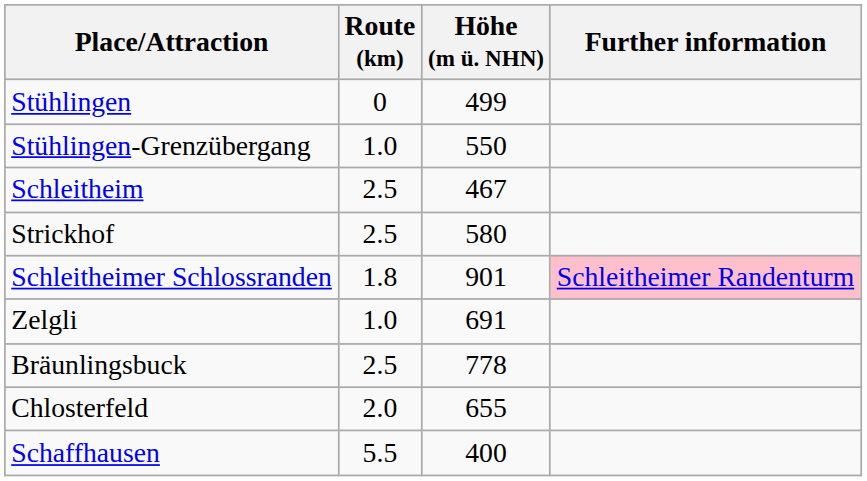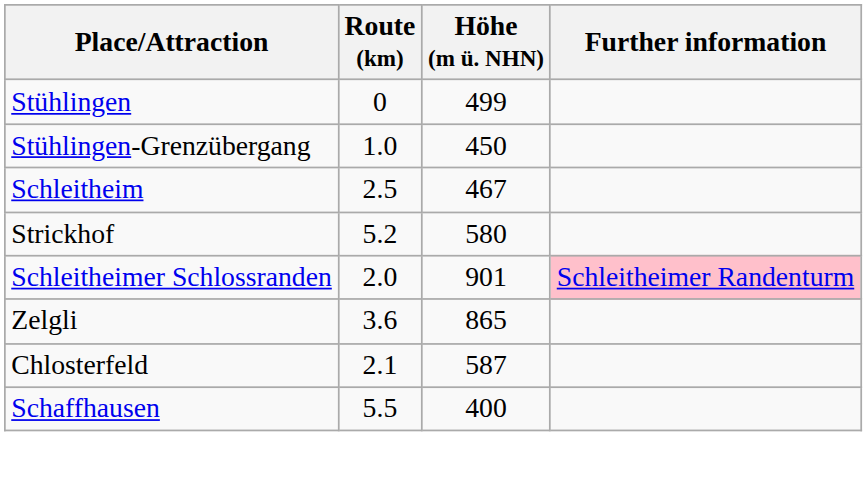Stühlingen-Grenzübergang | Höhe (m ü. NHN): 550 -> 450
Strickhof | Route (km): 2.5 -> 5.2
Schleitheimer Schlossranden | Route (km): 1.8 -> 2.0
Zelgli | Route (km): 1.0 -> 3.6
Zelgli | Höhe (m ü. NHN): 691 -> 865
- row: Bräunlingsbuck | 2.5 | 778
Chlosterfeld | Route (km): 2.0 -> 2.1
Chlosterfeld | Höhe (m ü. NHN): 655 -> 587
